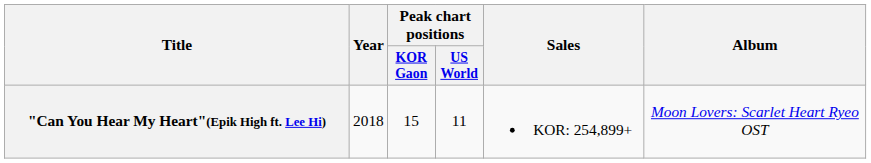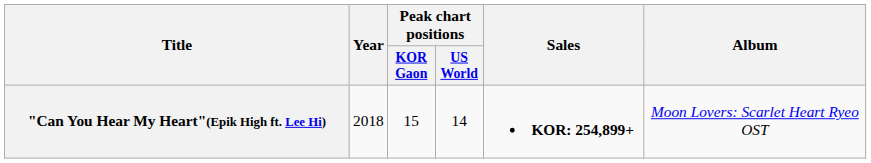"Can You Hear My Heart"(Epik High ft. Lee Hi) | Peak chart positions / US World: 11 -> 14
"Can You Hear My Heart"(Epik High ft. Lee Hi) | Sales: normal -> bold
